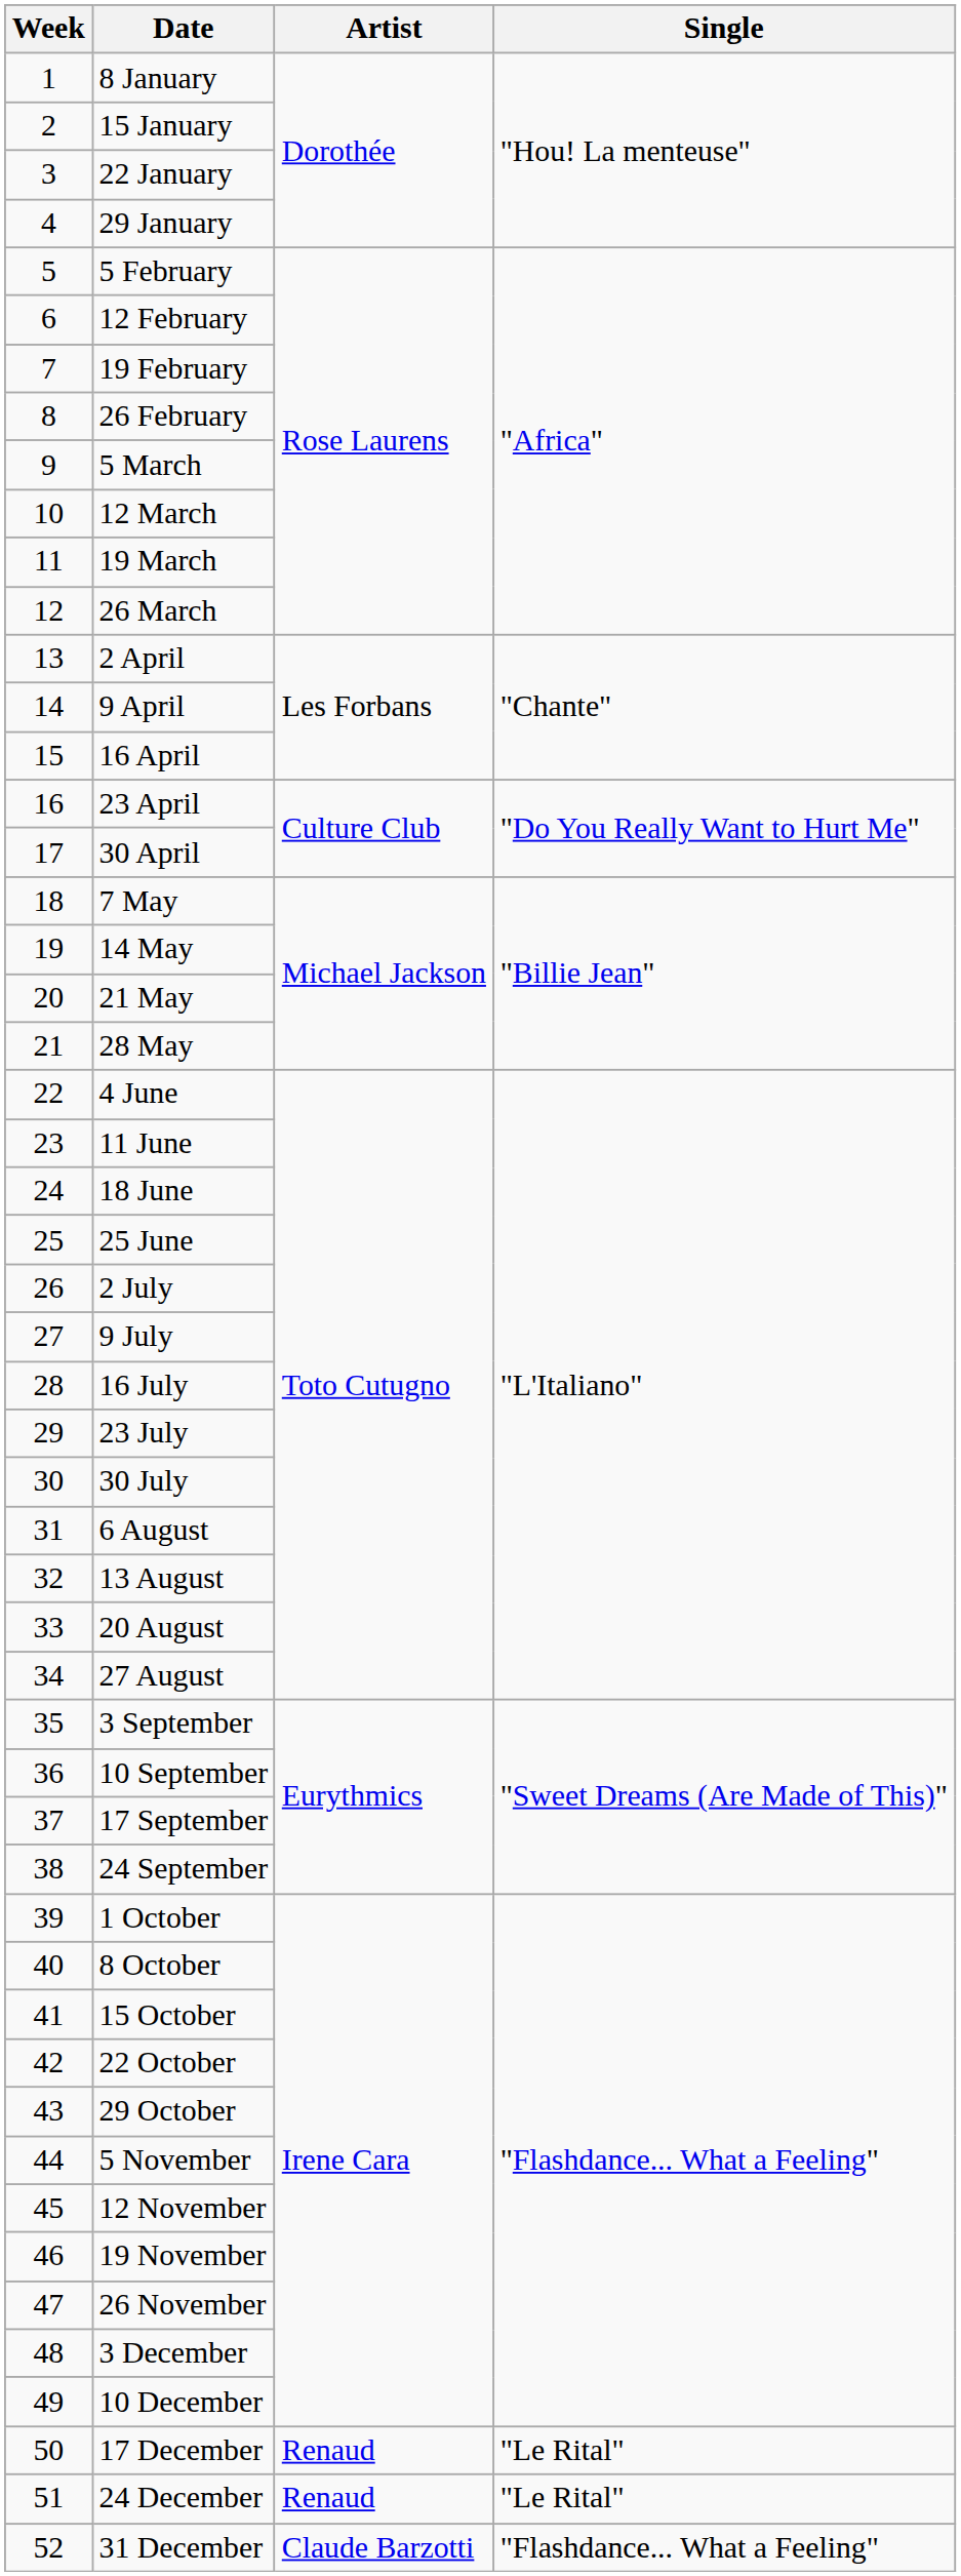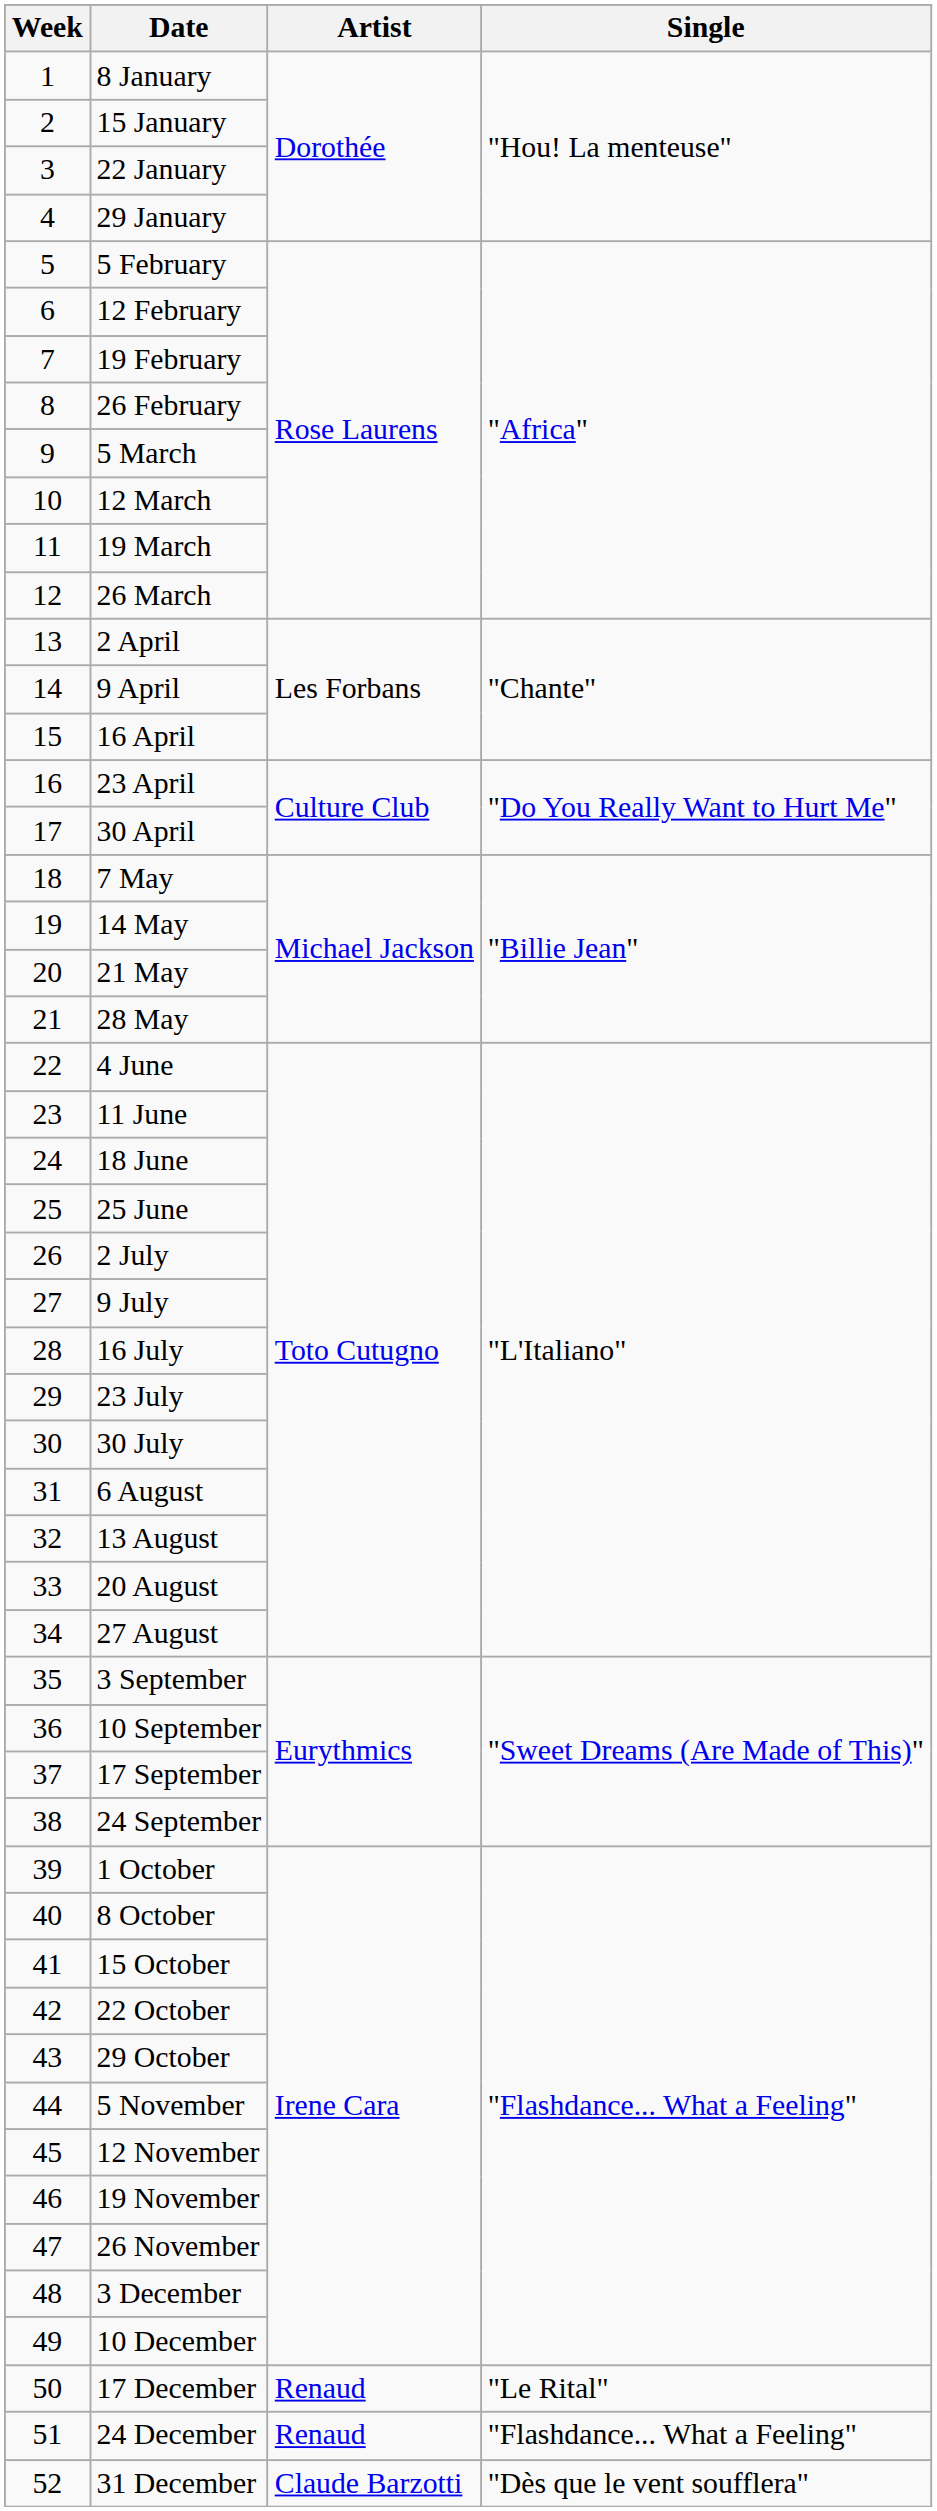24 December | Single: "Le Rital" -> "Flashdance... What a Feeling"
31 December | Single: "Flashdance... What a Feeling" -> "Dès que le vent soufflera"
